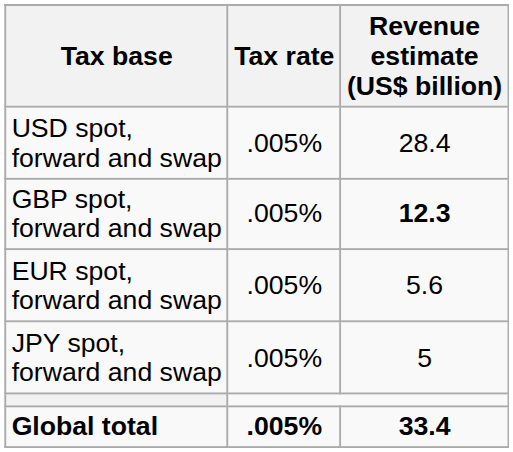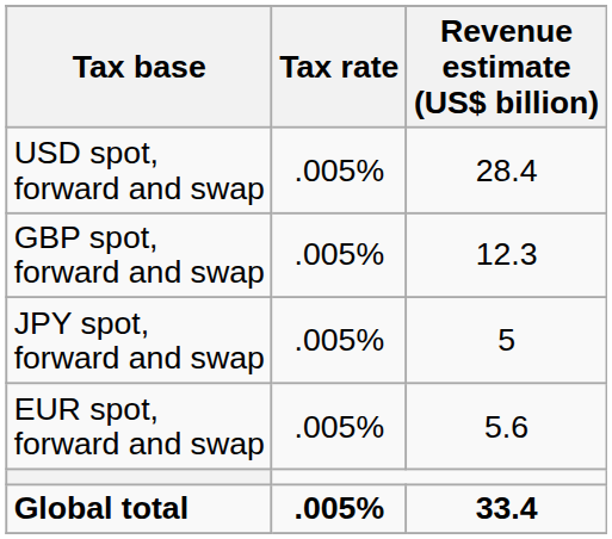GBP spot, forward and swap | Revenue estimate (US$ billion): bold -> normal
rows swapped: EUR spot, forward and swap <-> JPY spot, forward and swap
